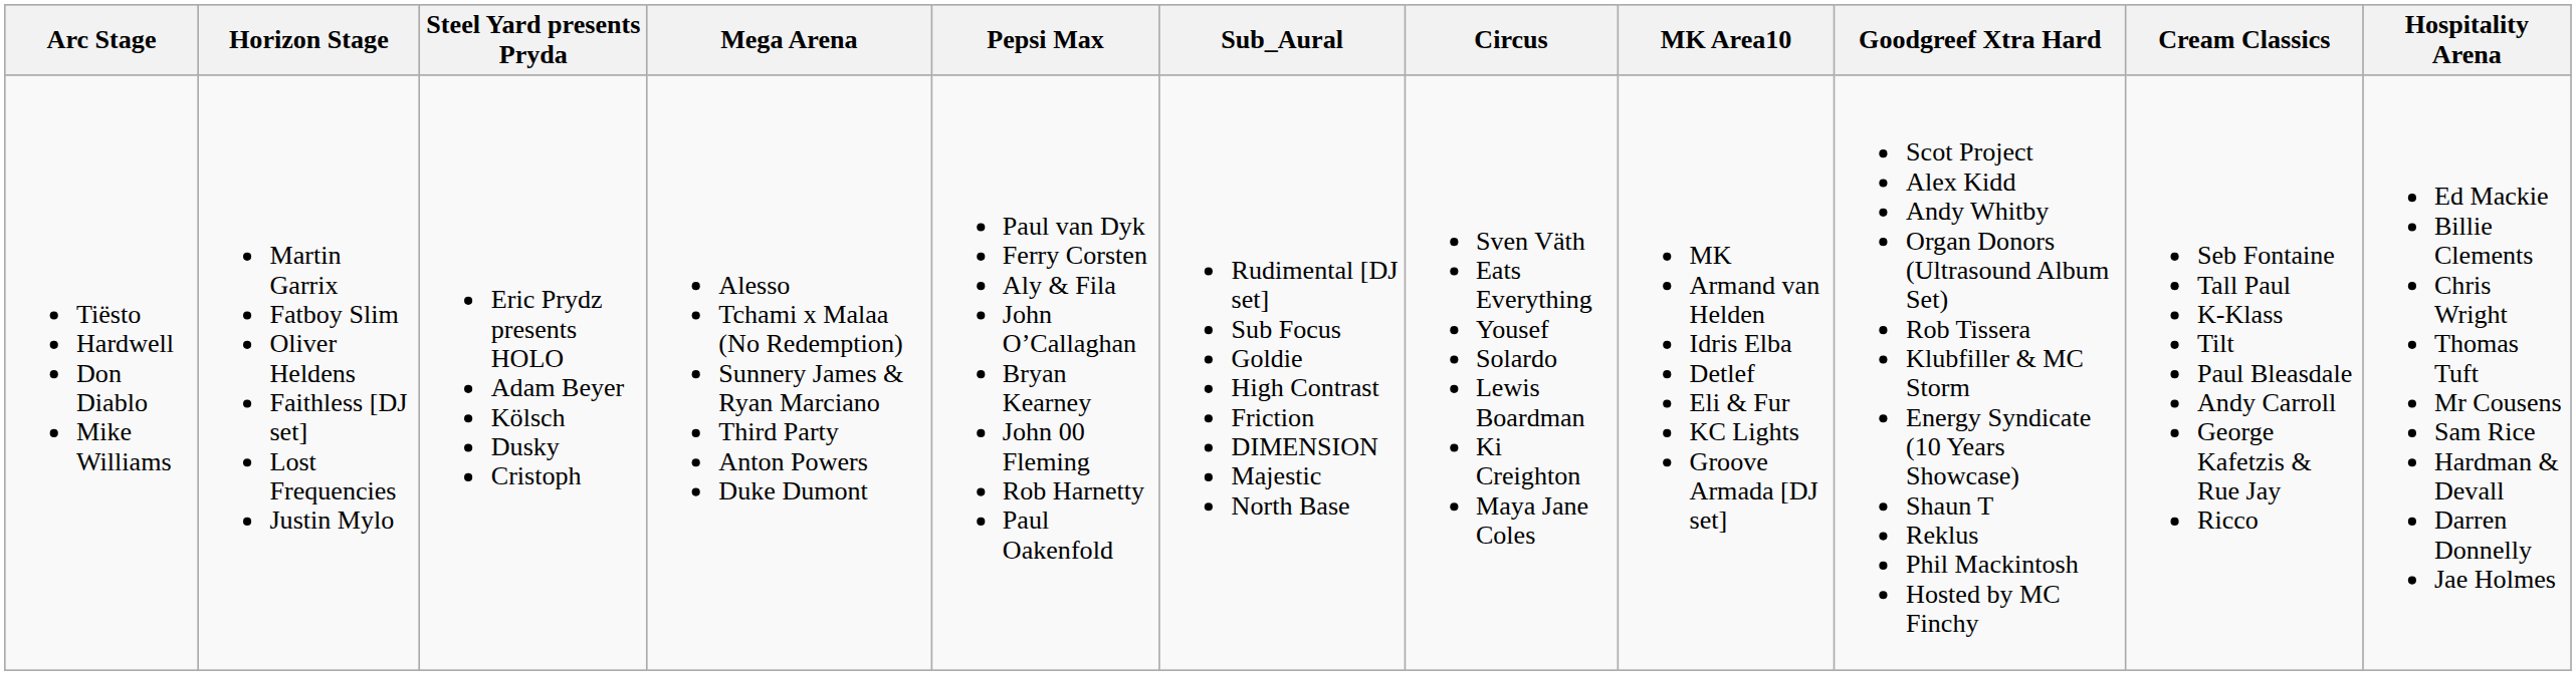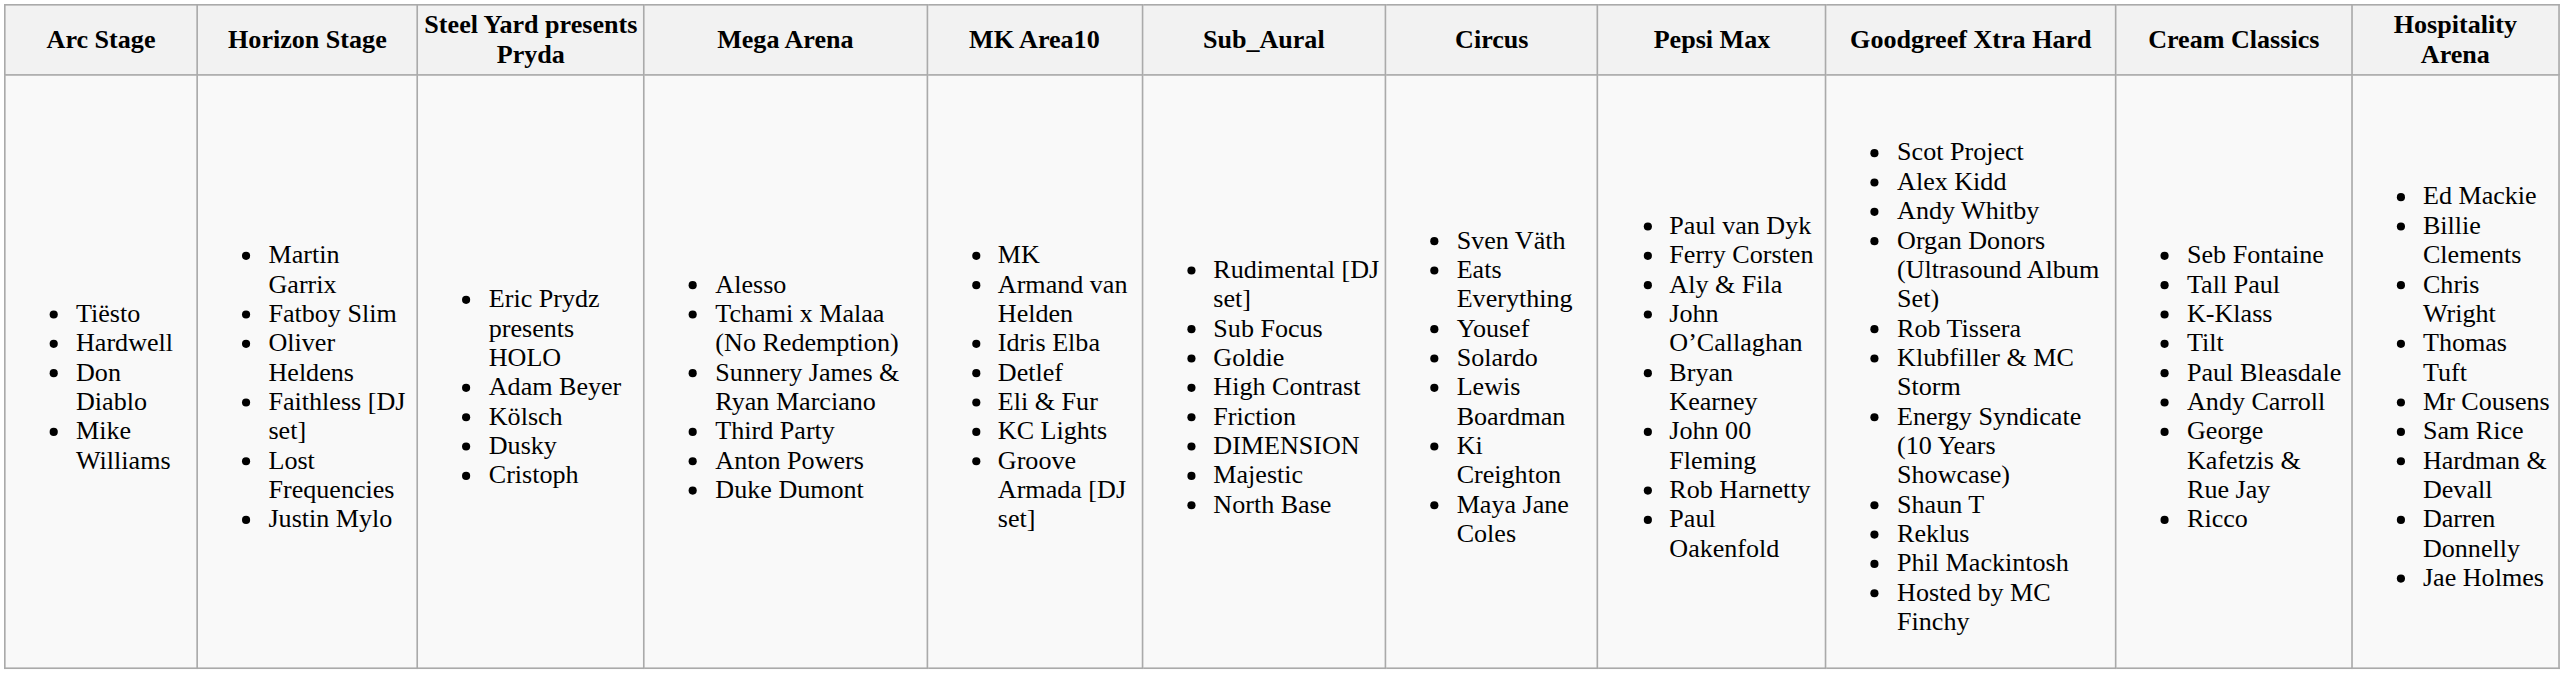columns swapped: MK Area10 <-> Pepsi Max
